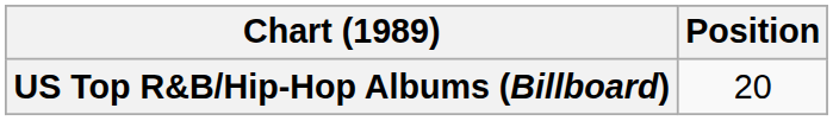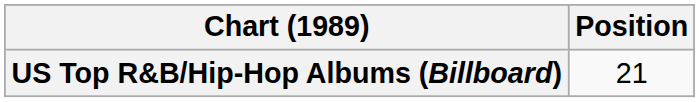US Top R&B/Hip-Hop Albums (Billboard) | Position: 20 -> 21
